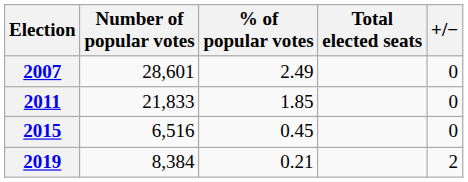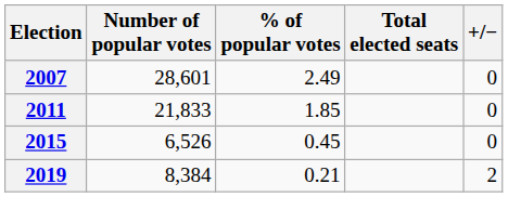2015 | Number of popular votes: 6,516 -> 6,526
